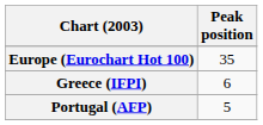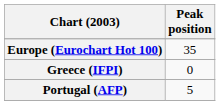Greece (IFPI) | Peak position: 6 -> 0
